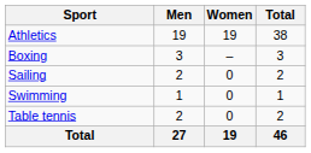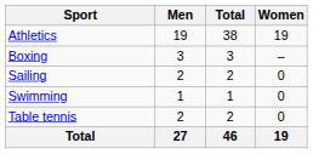columns swapped: Women <-> Total
